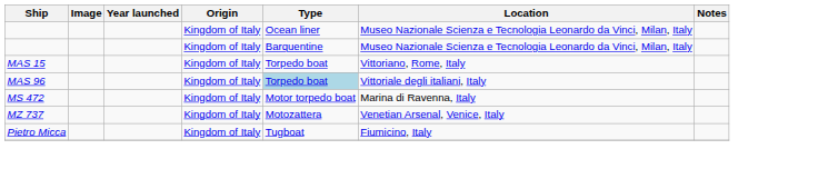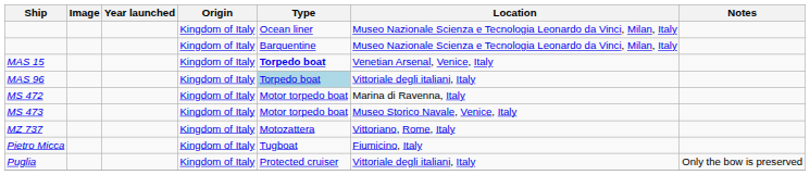MAS 15 | Type: normal -> bold
MAS 15 | Location: Vittoriano, Rome, Italy -> Venetian Arsenal, Venice, Italy
+ row: MS 473 | Kingdom of Italy | Motor torpedo boat | Museo Storico Navale, Venice, Italy
MZ 737 | Location: Venetian Arsenal, Venice, Italy -> Vittoriano, Rome, Italy
+ row: Puglia | Kingdom of Italy | Protected cruiser | Vittoriale degli italiani, Italy | Only the bow is preserved
